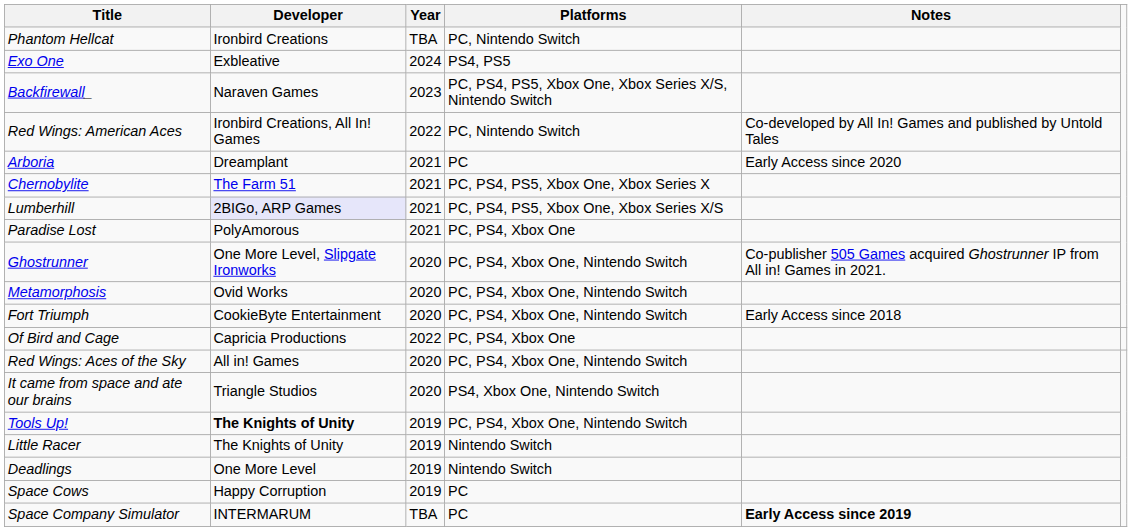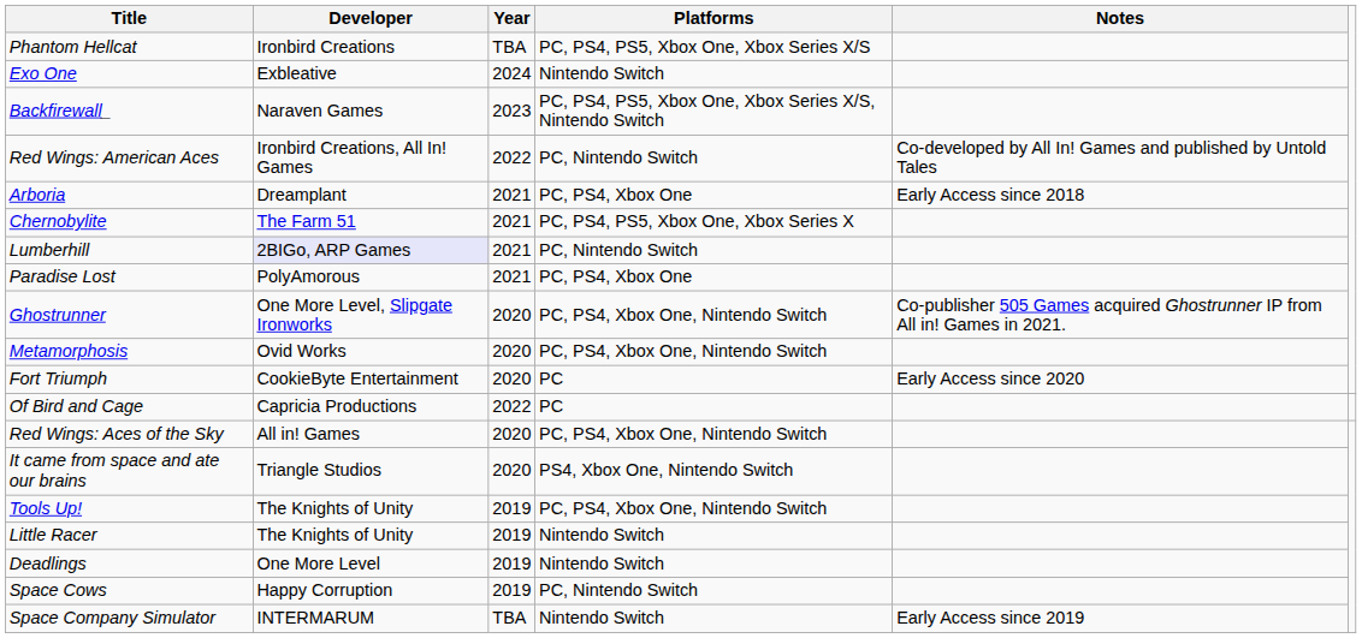Phantom Hellcat | Platforms: PC, Nintendo Switch -> PC, PS4, PS5, Xbox One, Xbox Series X/S
Exo One | Platforms: PS4, PS5 -> Nintendo Switch
Arboria | Platforms: PC -> PC, PS4, Xbox One
Arboria | Notes: Early Access since 2020 -> Early Access since 2018
Lumberhill | Platforms: PC, PS4, PS5, Xbox One, Xbox Series X/S -> PC, Nintendo Switch
Fort Triumph | Platforms: PC, PS4, Xbox One, Nintendo Switch -> PC
Fort Triumph | Notes: Early Access since 2018 -> Early Access since 2020
Of Bird and Cage | Platforms: PC, PS4, Xbox One -> PC
Tools Up! | Developer: bold -> normal
Space Cows | Platforms: PC -> PC, Nintendo Switch
Space Company Simulator | Platforms: PC -> Nintendo Switch
Space Company Simulator | Notes: bold -> normal
